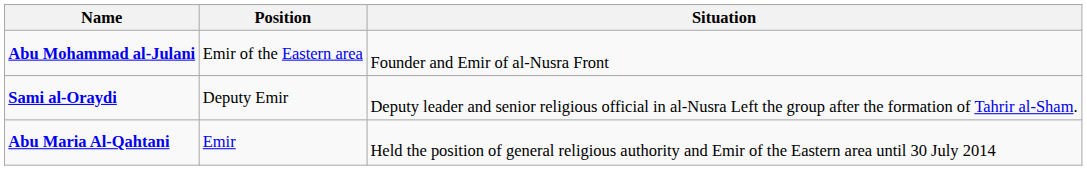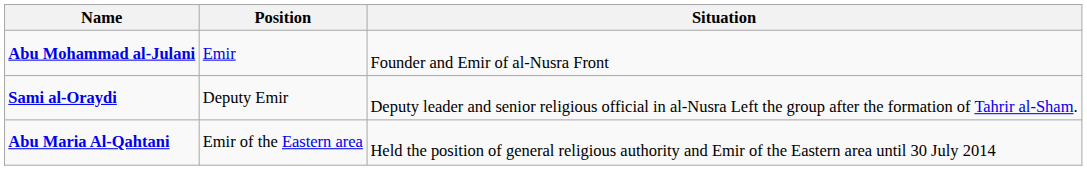Abu Mohammad al-Julani | Position: Emir of the Eastern area -> Emir
Abu Maria Al-Qahtani | Position: Emir -> Emir of the Eastern area
